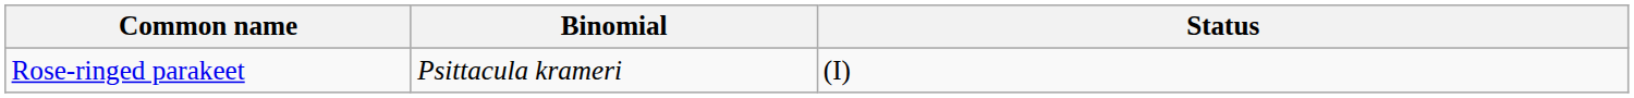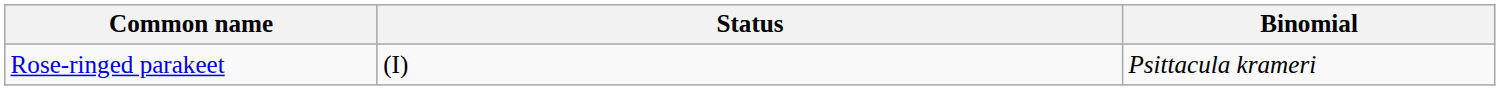columns swapped: Binomial <-> Status
